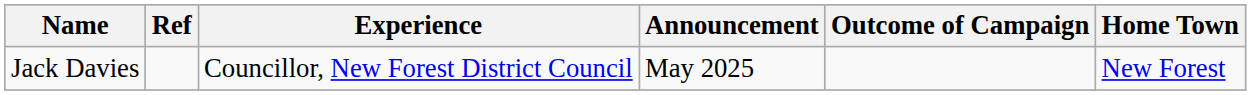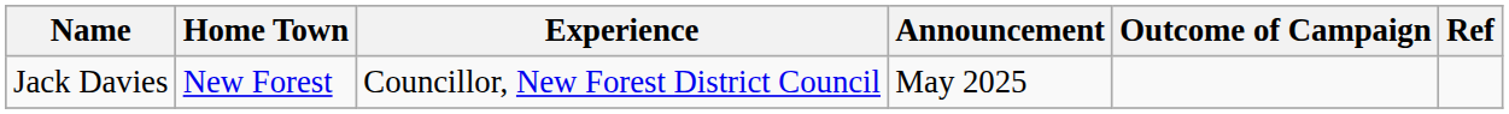columns swapped: Home Town <-> Ref
